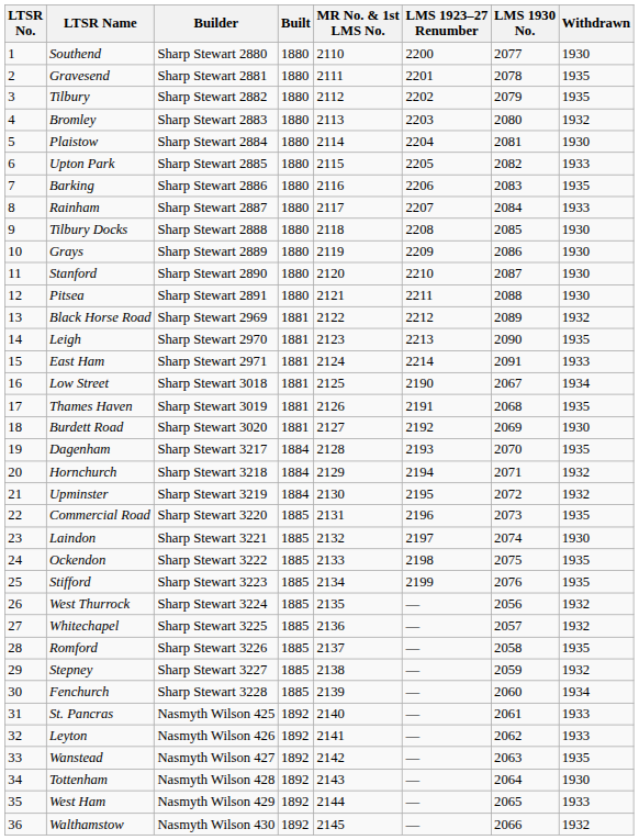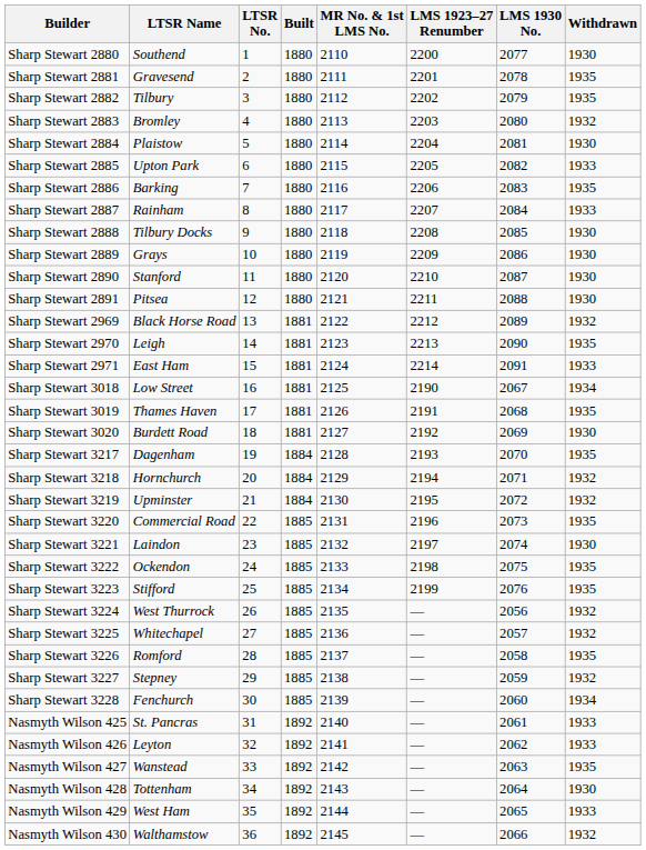columns swapped: LTSR No. <-> Builder
